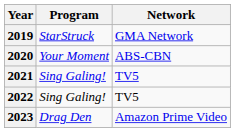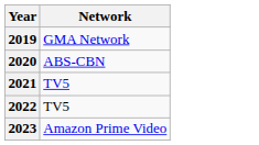- column: Program | StarStruck | Your Moment | Sing Galing! | Sing Galing! | Drag Den
